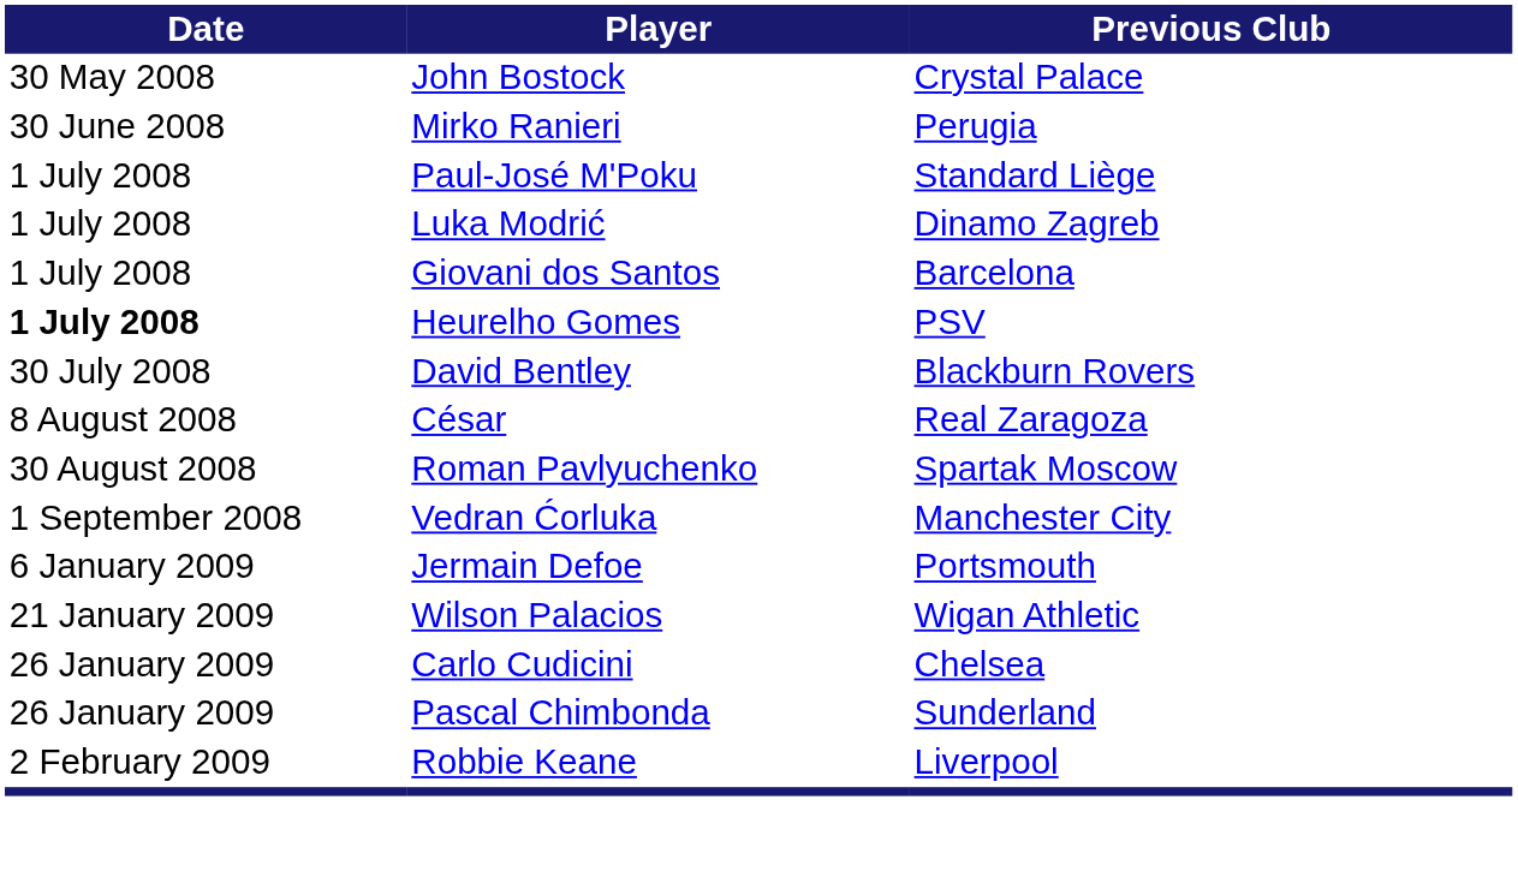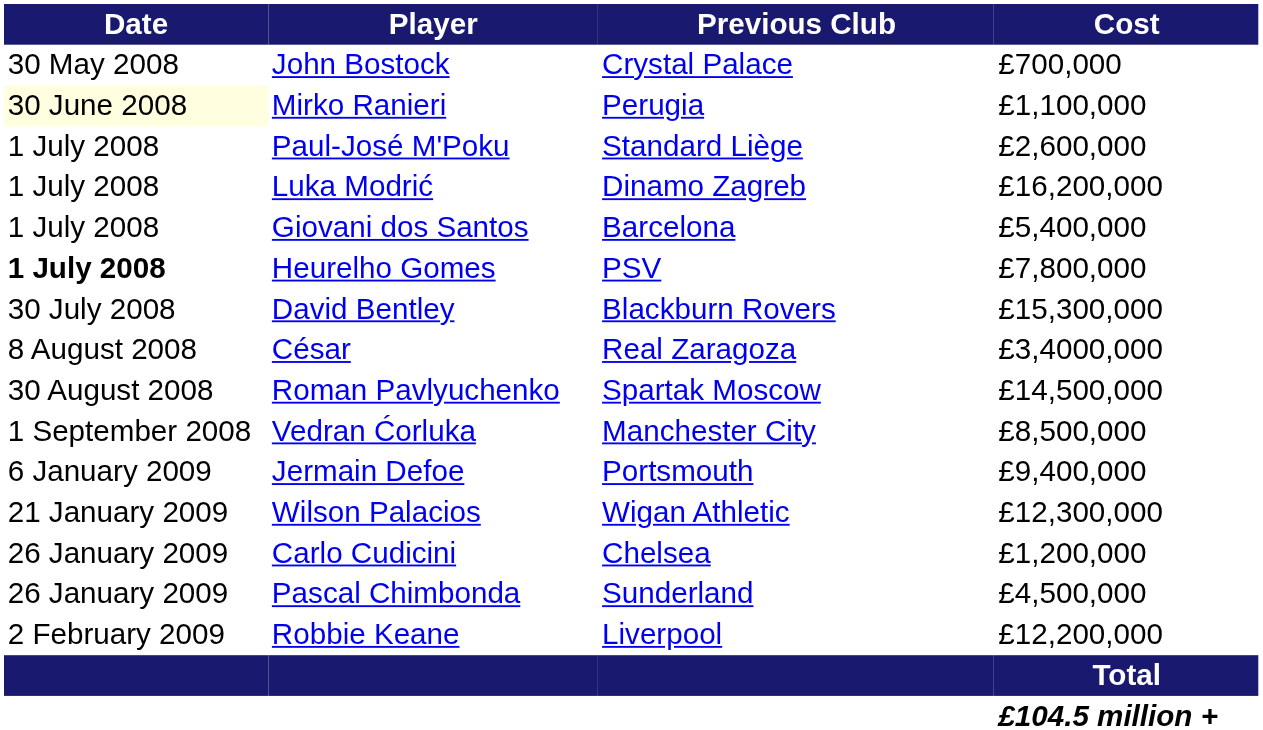+ column: Cost | £700,000 | £1,100,000 | £2,600,000 | £16,200,000 | £5,400,000 | £7,800,000 | £15,300,000 | £3,4000,000 | £14,500,000 | £8,500,000 | £9,400,000 | £12,300,000 | £1,200,000 | £4,500,000 | £12,200,000 | Total | £104.5 million +
Mirko Ranieri | Date: no background -> lightyellow background
